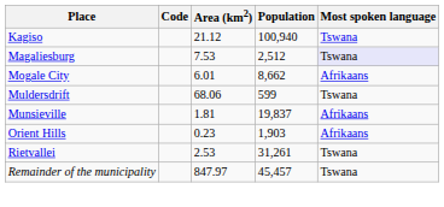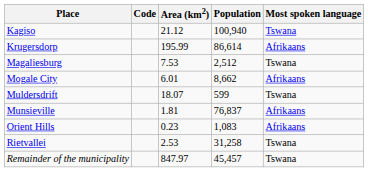+ row: Krugersdorp | 195.99 | 86,614 | Afrikaans
Magaliesburg | Most spoken language: lavender background -> no background
Muldersdrift | Area (km2): 68.06 -> 18.07
Munsieville | Population: 19,837 -> 76,837
Orient Hills | Population: 1,903 -> 1,083
Rietvallei | Population: 31,261 -> 31,258
